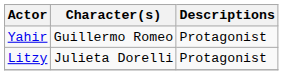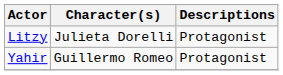rows swapped: Yahir <-> Litzy
